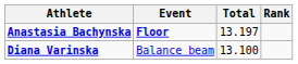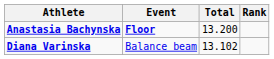Anastasia Bachynska | Total: 13.197 -> 13.200
Diana Varinska | Total: 13.100 -> 13.102
